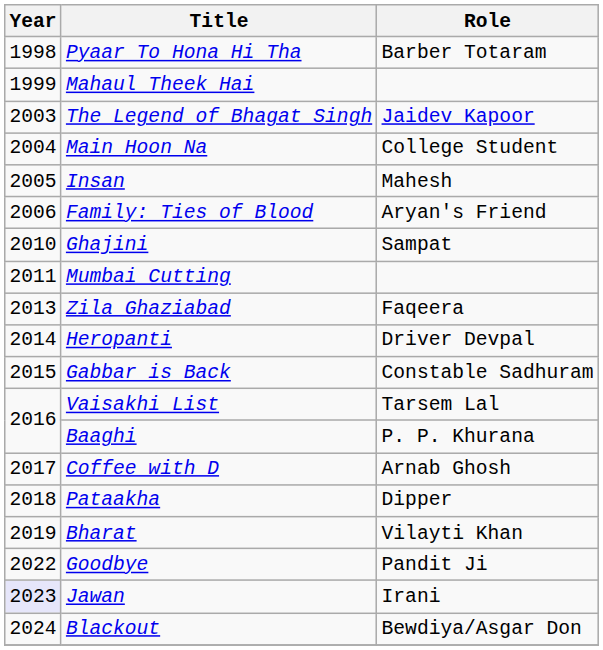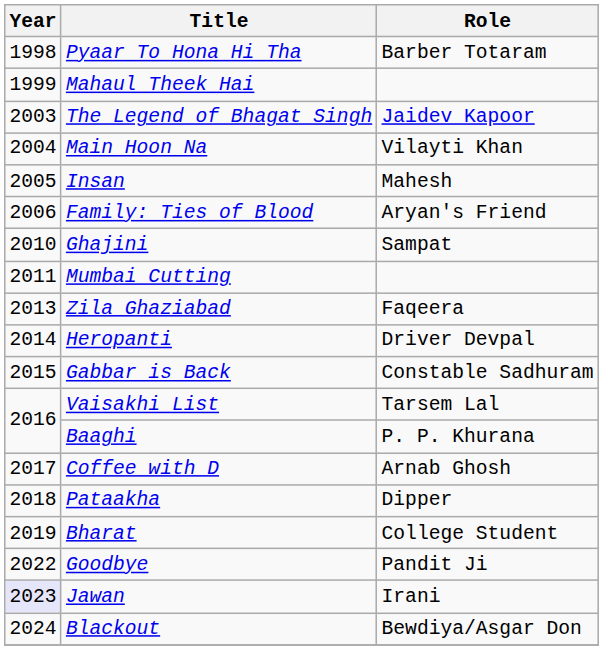Main Hoon Na | Role: College Student -> Vilayti Khan
Bharat | Role: Vilayti Khan -> College Student
